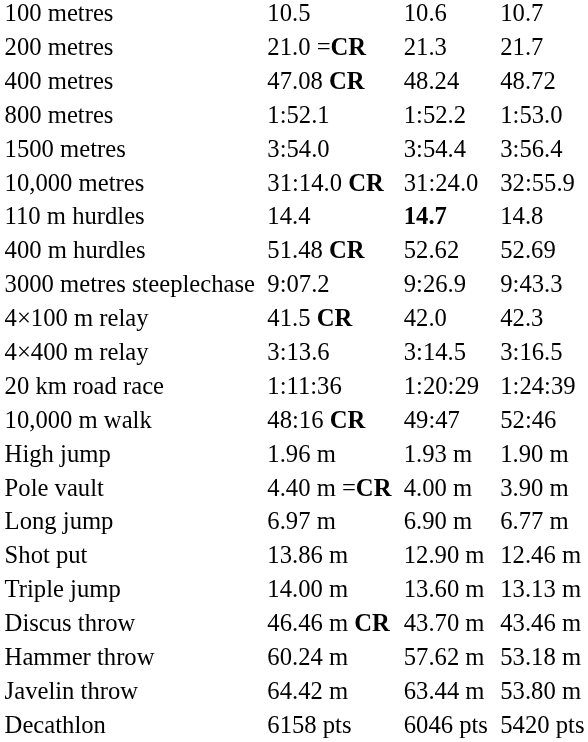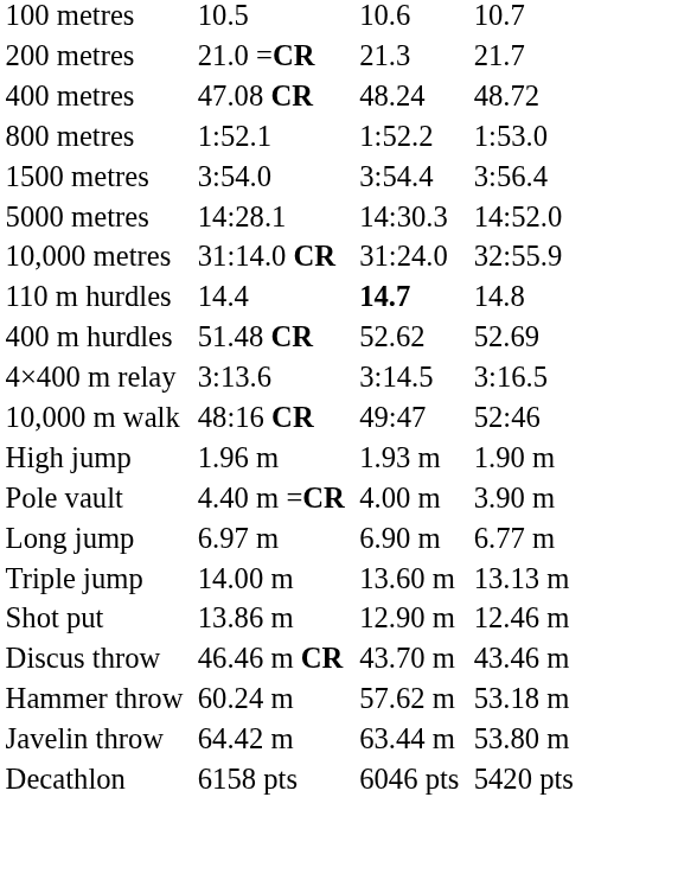+ row: 5000 metres | 14:28.1 | 14:30.3 | 14:52.0
- row: 3000 metres steeplechase | 9:07.2 | 9:26.9 | 9:43.3
- row: 4×100 m relay | 41.5 CR | 42.0 | 42.3
- row: 20 km road race | 1:11:36 | 1:20:29 | 1:24:39
rows swapped: Triple jump <-> Shot put
